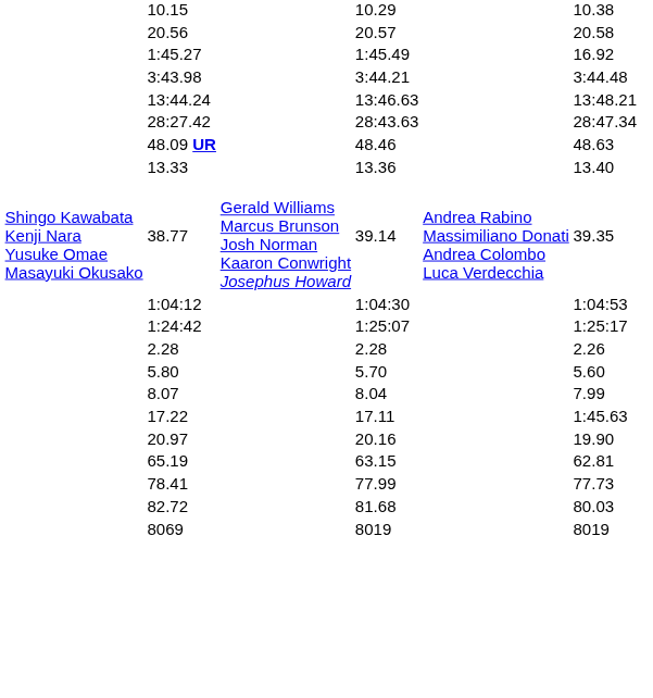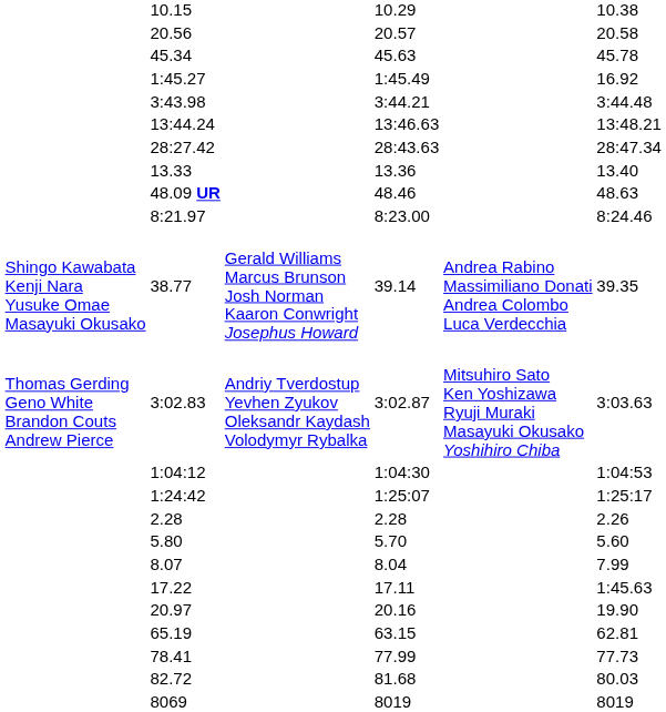+ row: 45.34 | 45.63 | 45.78
rows swapped: 13.33 <-> 48.09 UR
+ row: 8:21.97 | 8:23.00 | 8:24.46
+ row: Thomas Gerding Geno White Brandon Couts Andrew Pierce | 3:02.83 | Andriy Tverdostup Yevhen Zyukov Oleksandr Kaydash Volodymyr Rybalka | 3:02.87 | Mitsuhiro Sato Ken Yoshizawa Ryuji Muraki Masayuki Okusako Yoshihiro Chiba | 3:03.63
